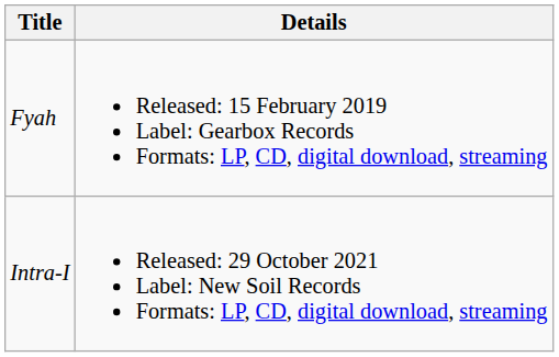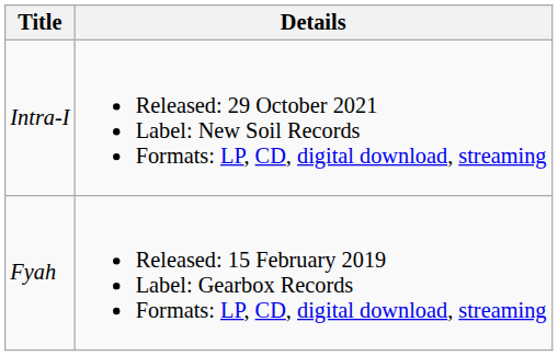rows swapped: Fyah <-> Intra-I
